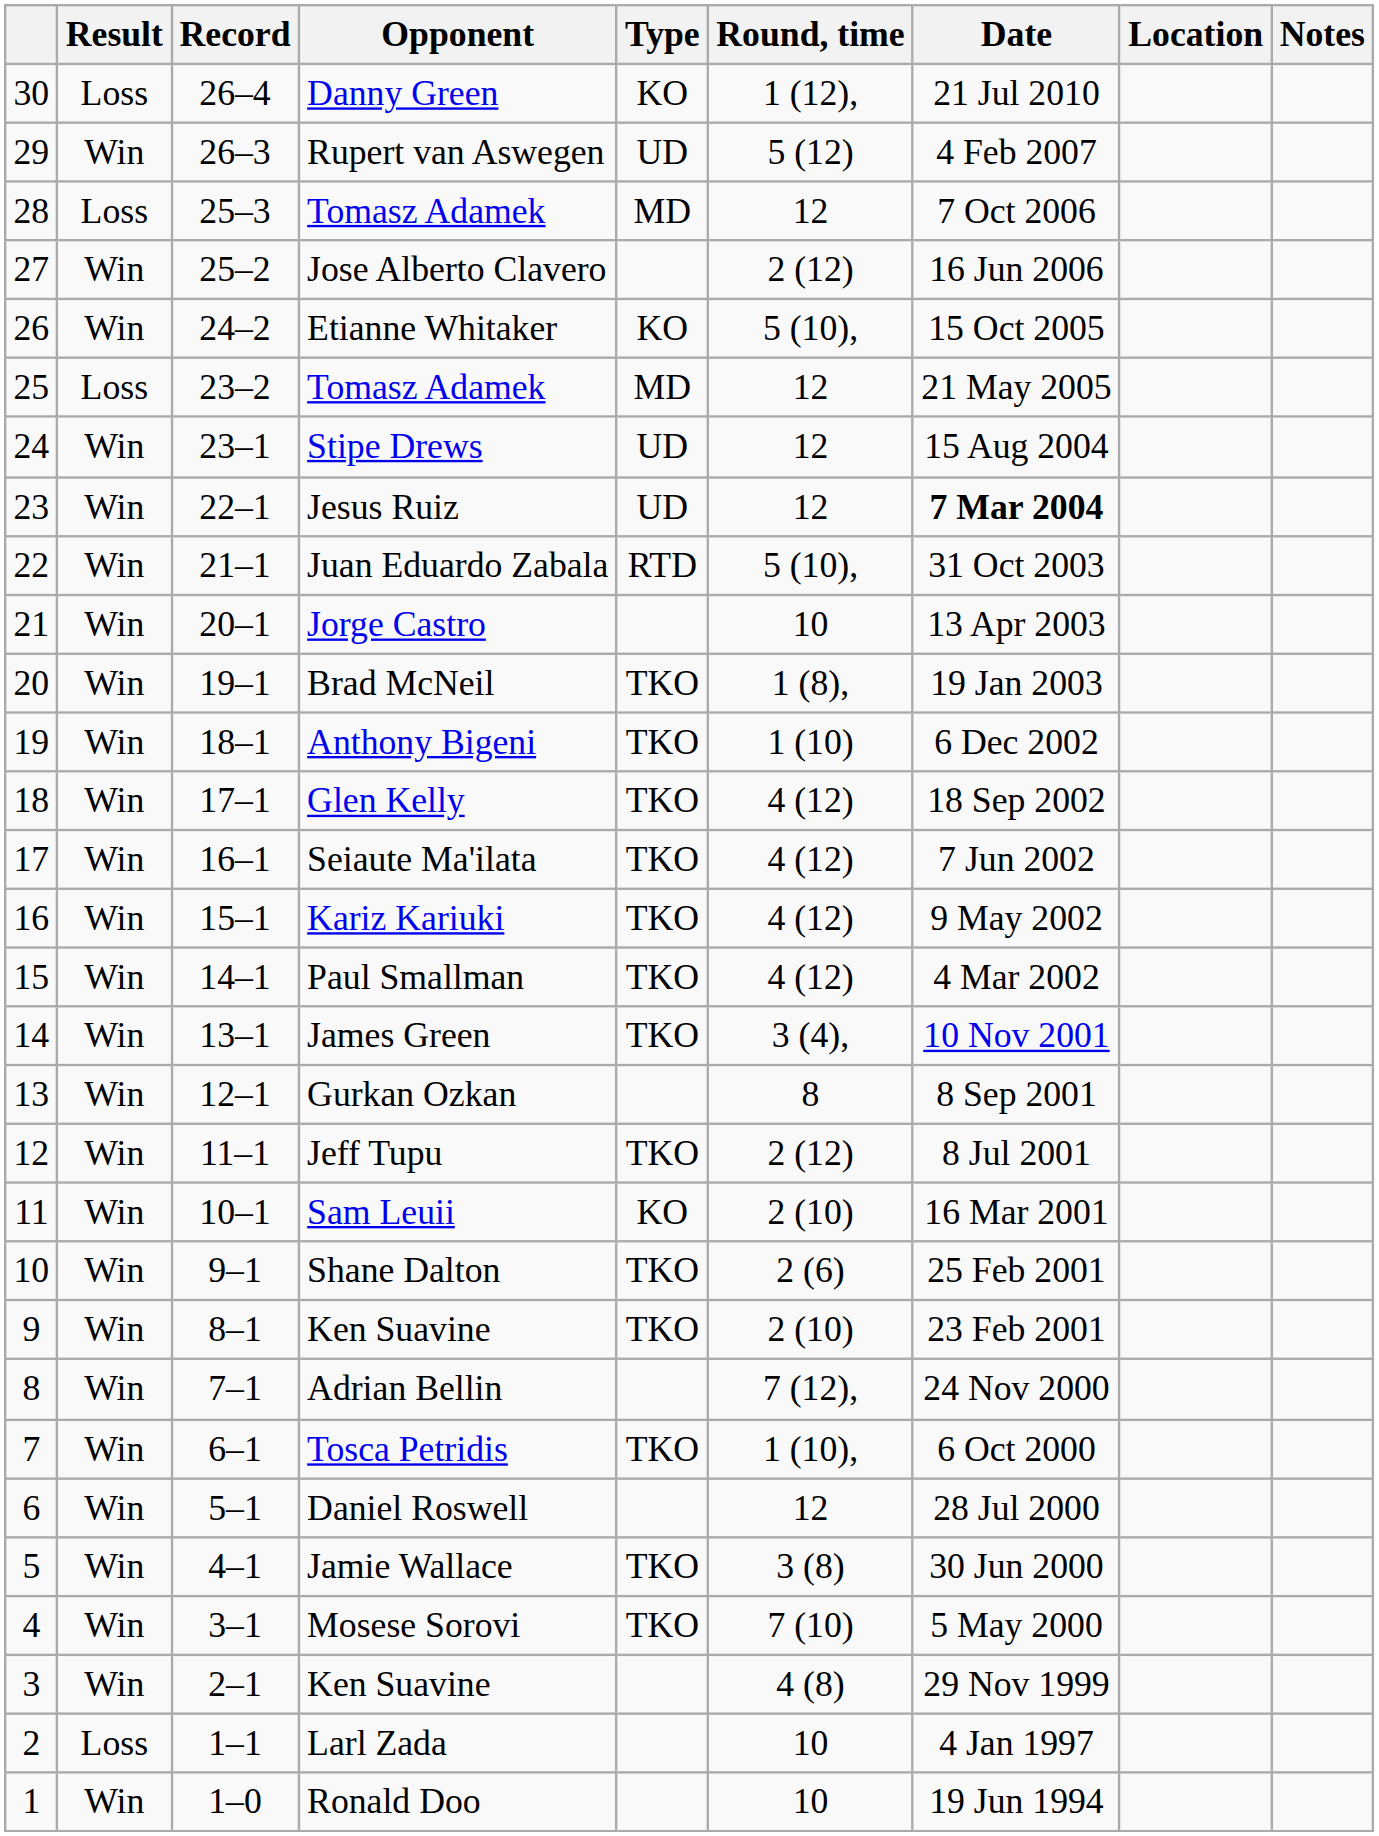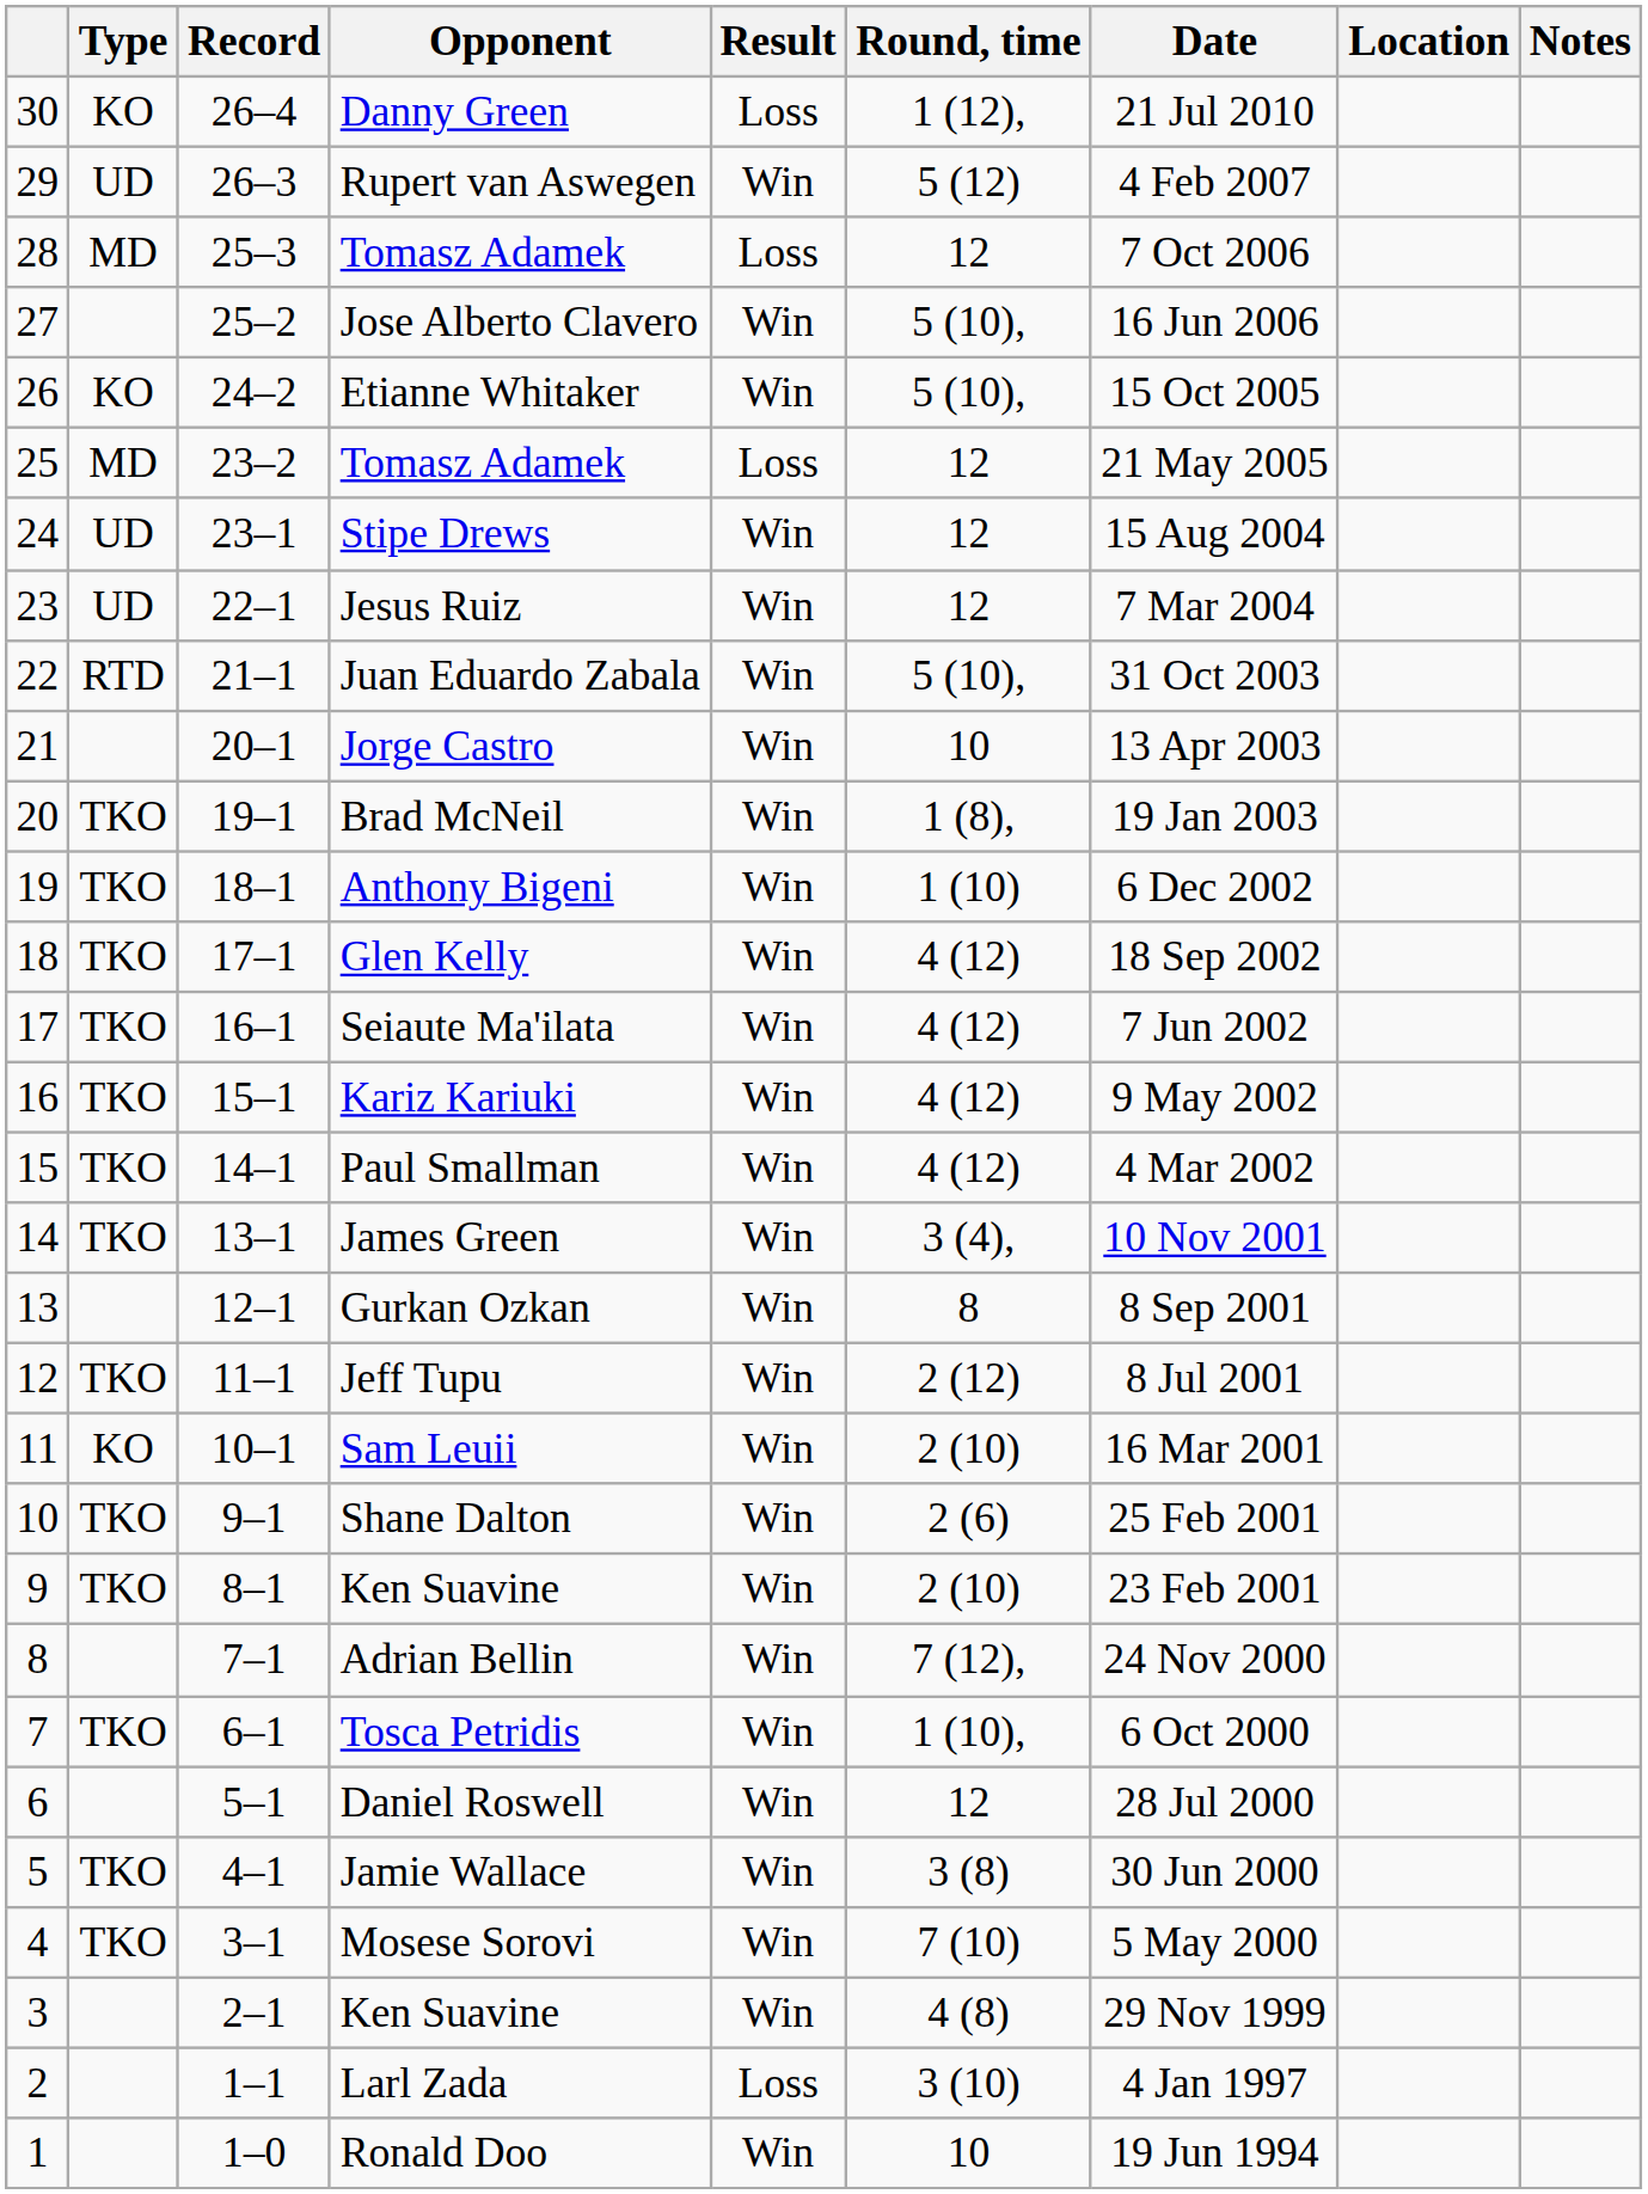columns swapped: Result <-> Type
Jose Alberto Clavero | Round, time: 2 (12) -> 5 (10),
Jesus Ruiz | Date: bold -> normal
Larl Zada | Round, time: 10 -> 3 (10)
